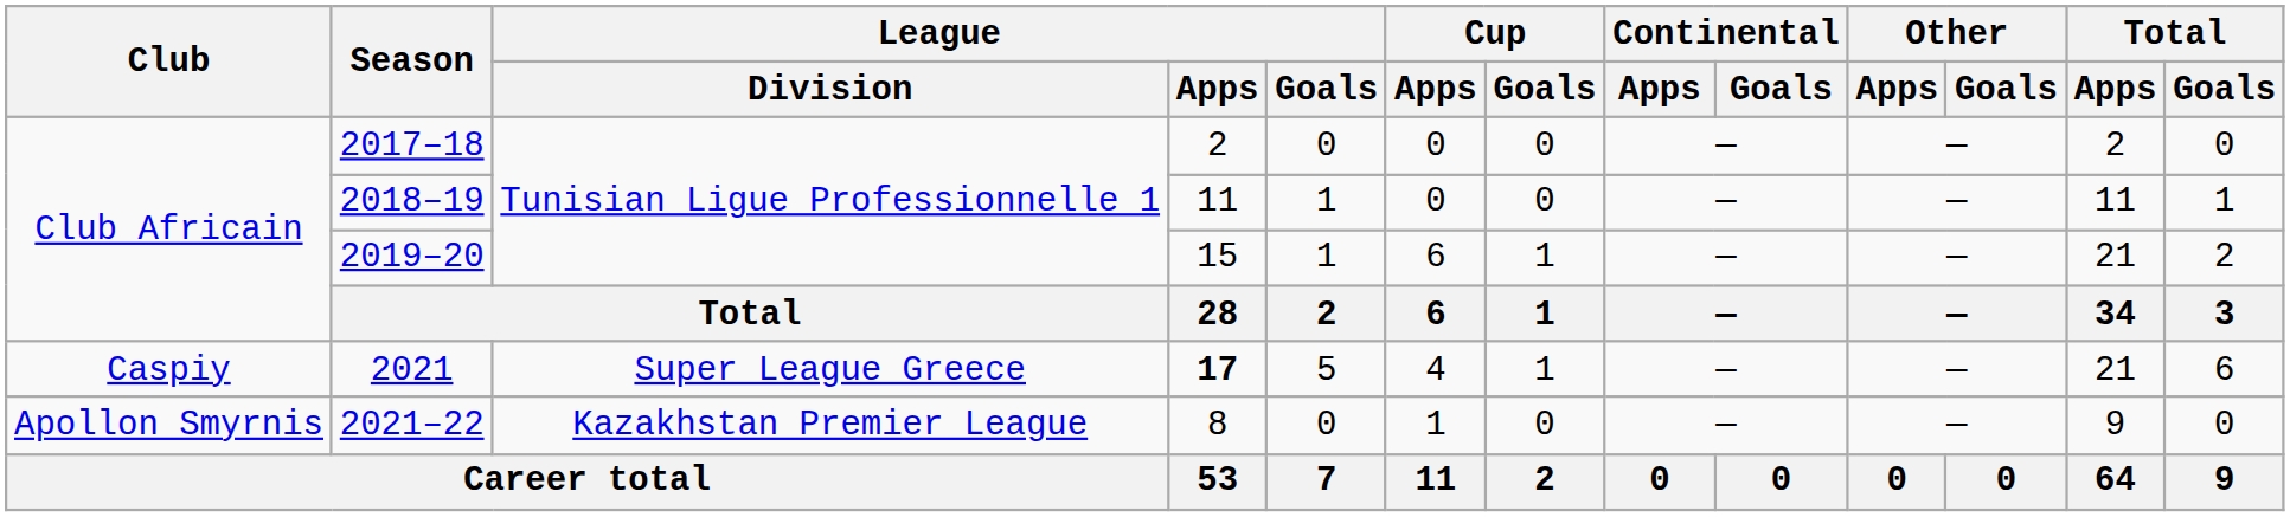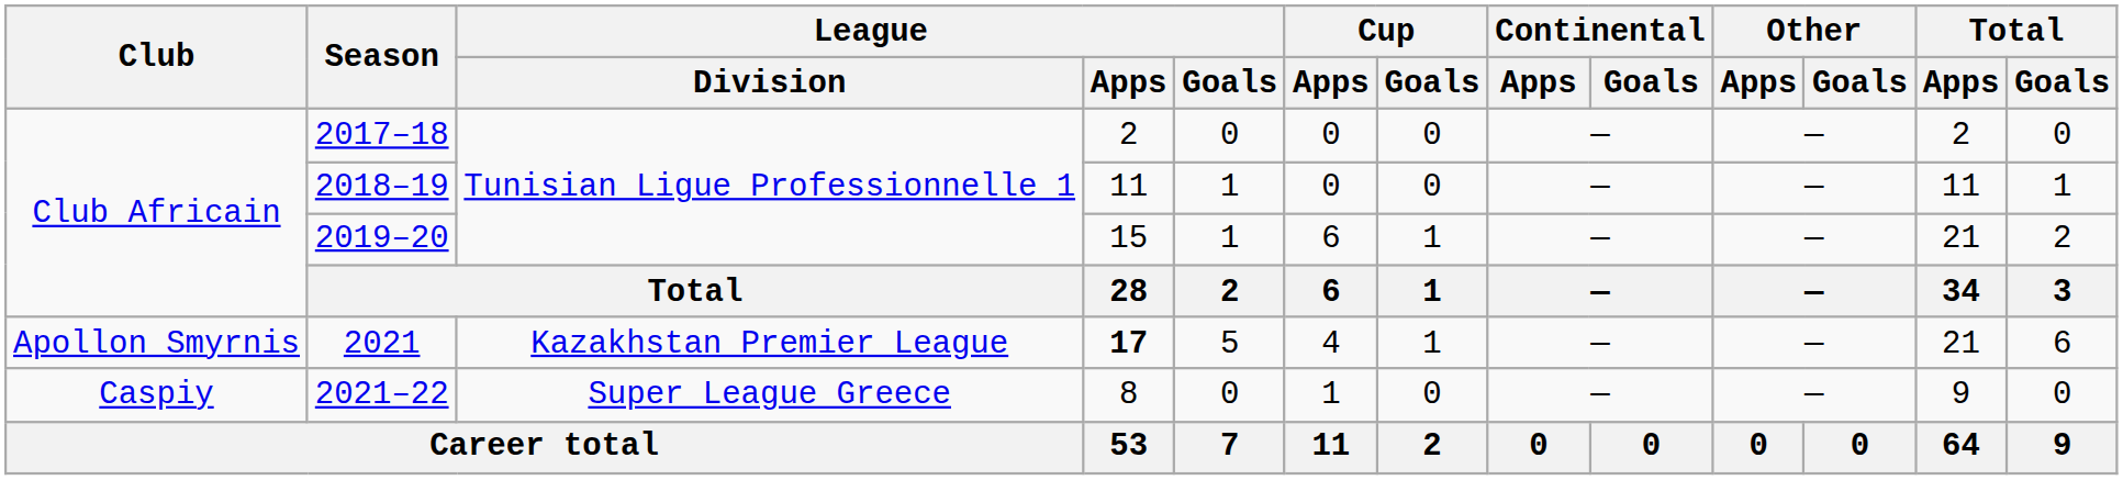2021 | Club: Caspiy -> Apollon Smyrnis
2021 | League / Division: Super League Greece -> Kazakhstan Premier League
2021–22 | Club: Apollon Smyrnis -> Caspiy
2021–22 | League / Division: Kazakhstan Premier League -> Super League Greece
